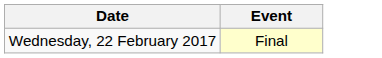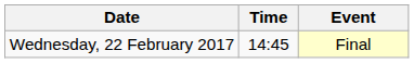+ column: Time | 14:45
